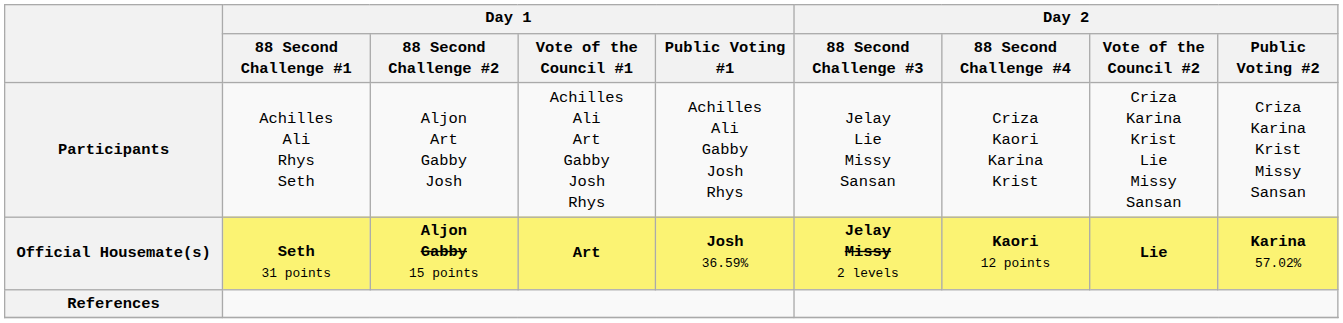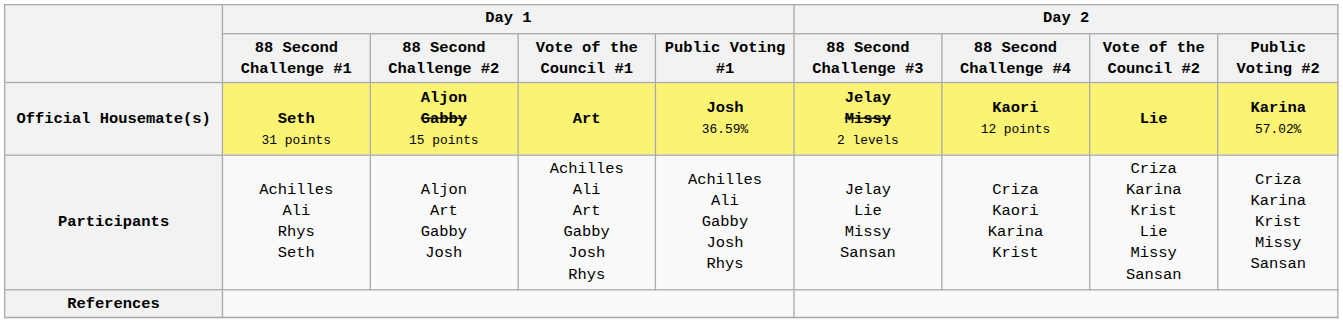rows swapped: Participants <-> Official Housemate(s)
